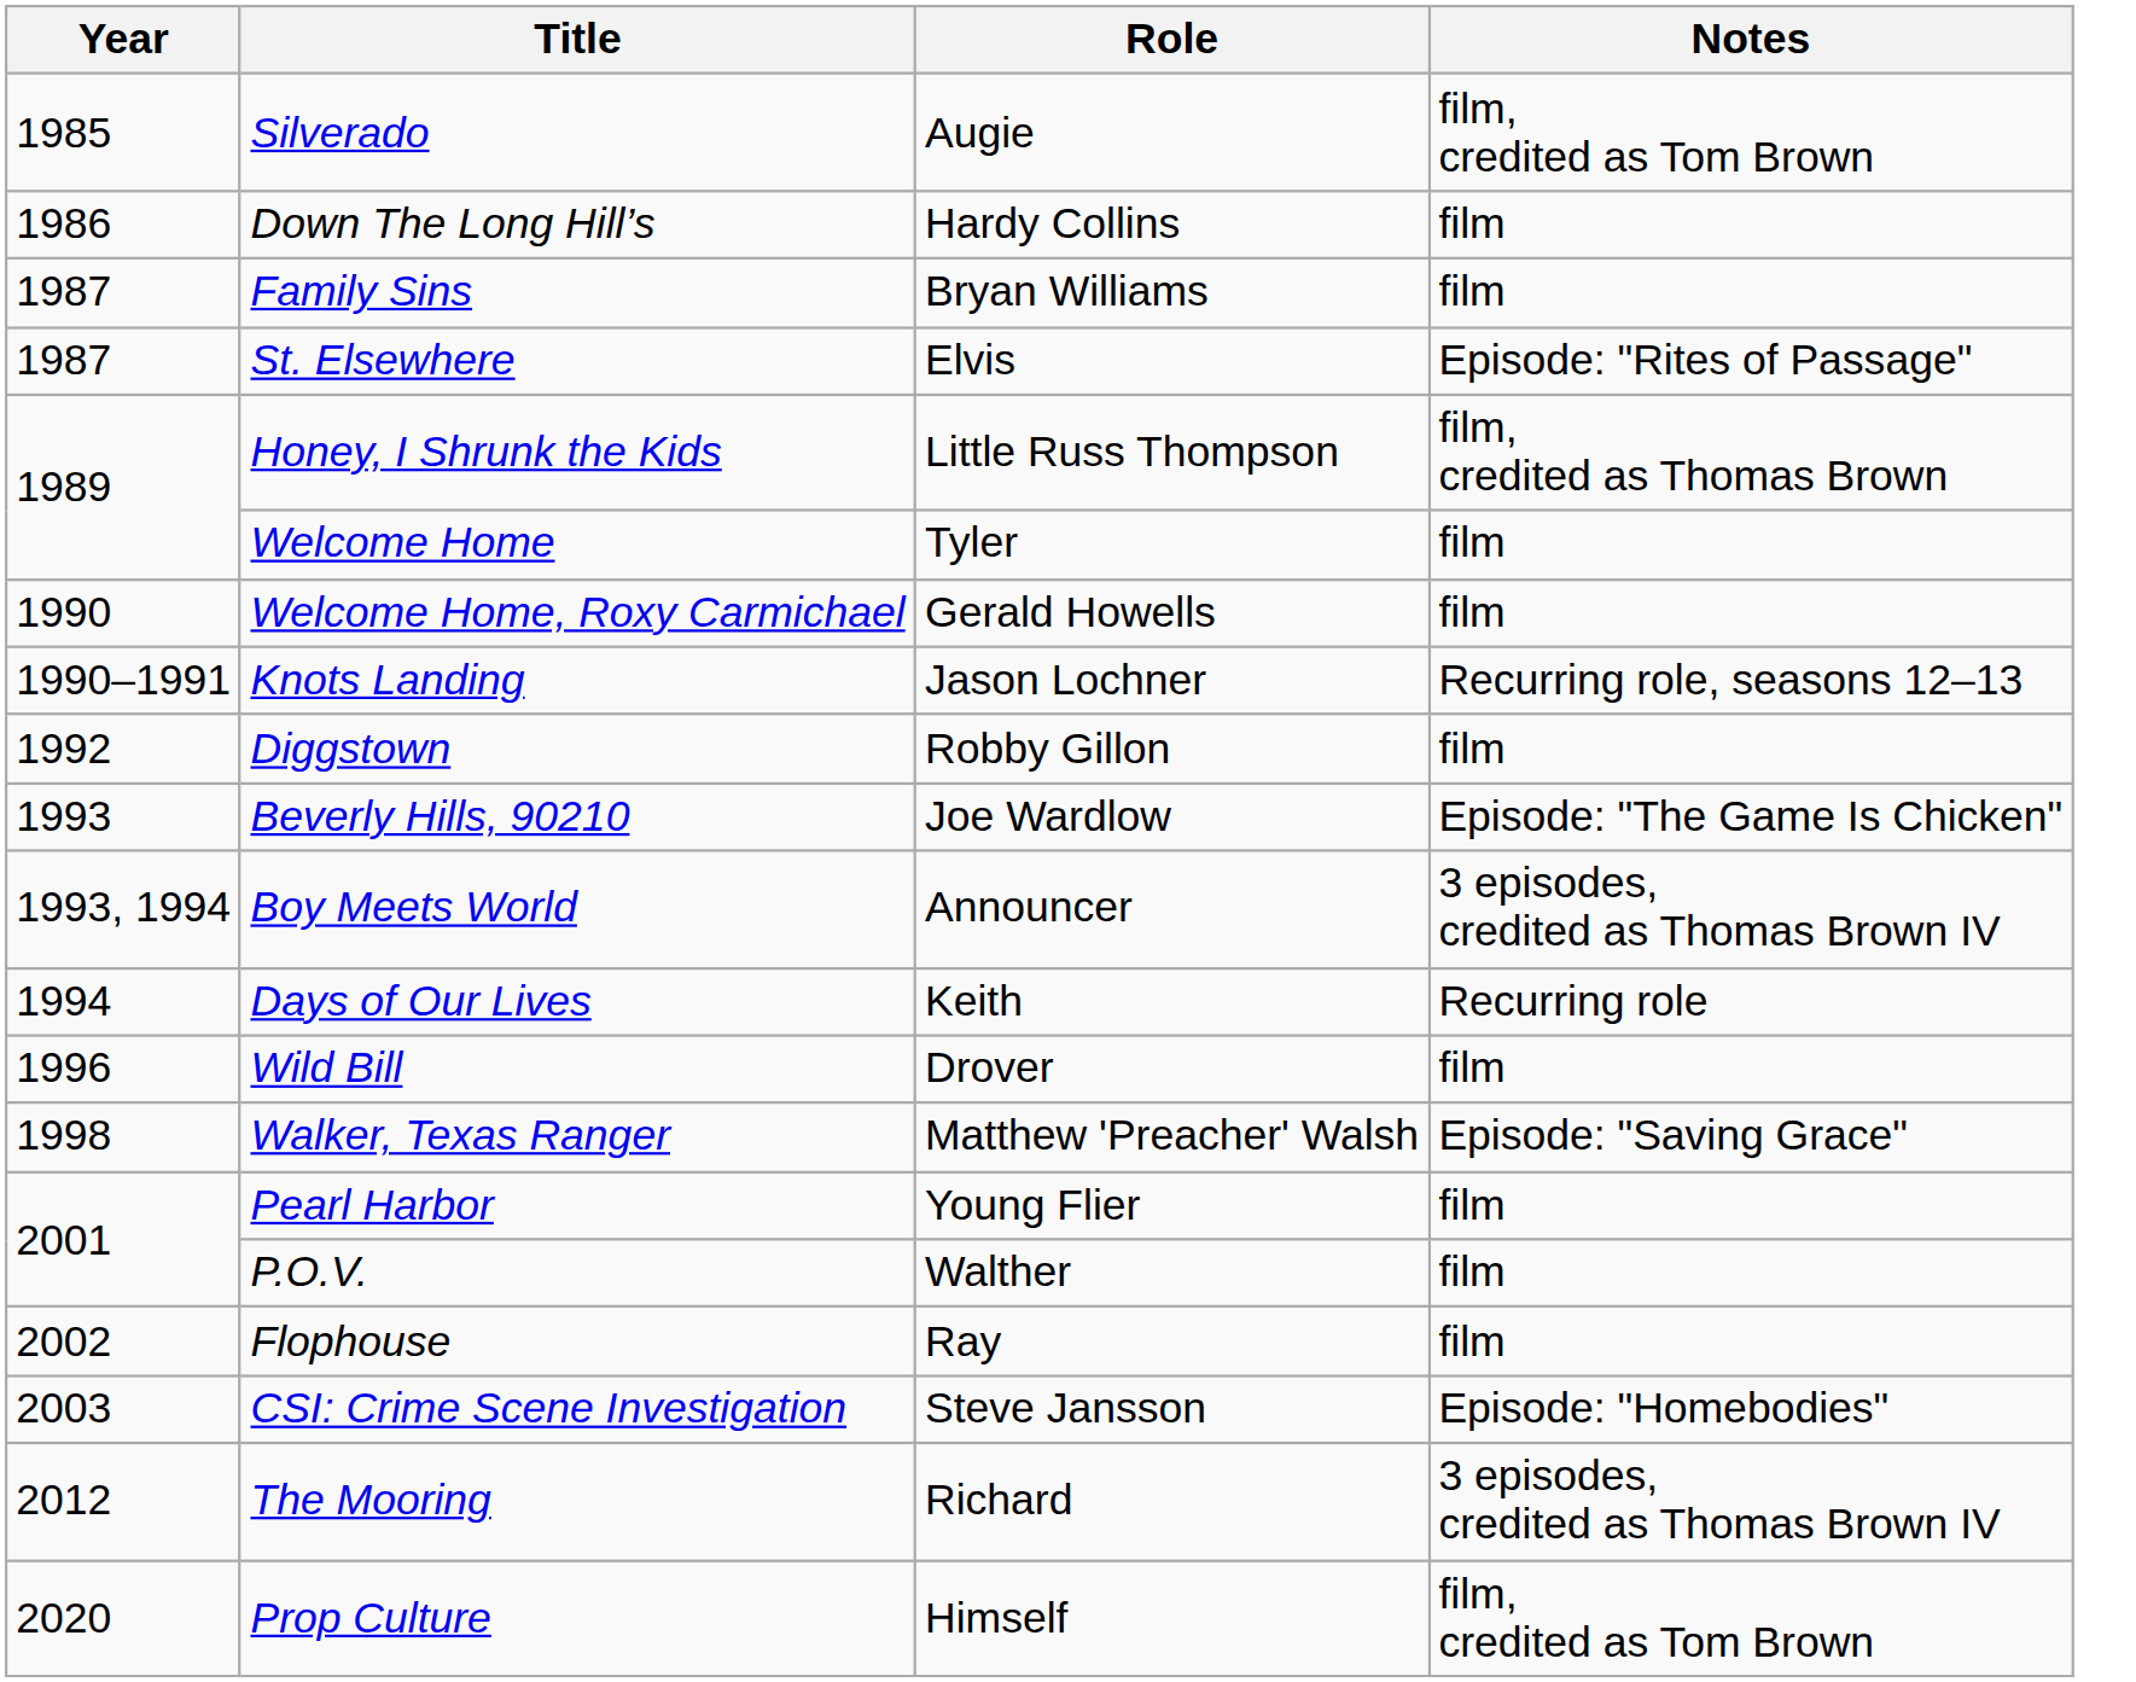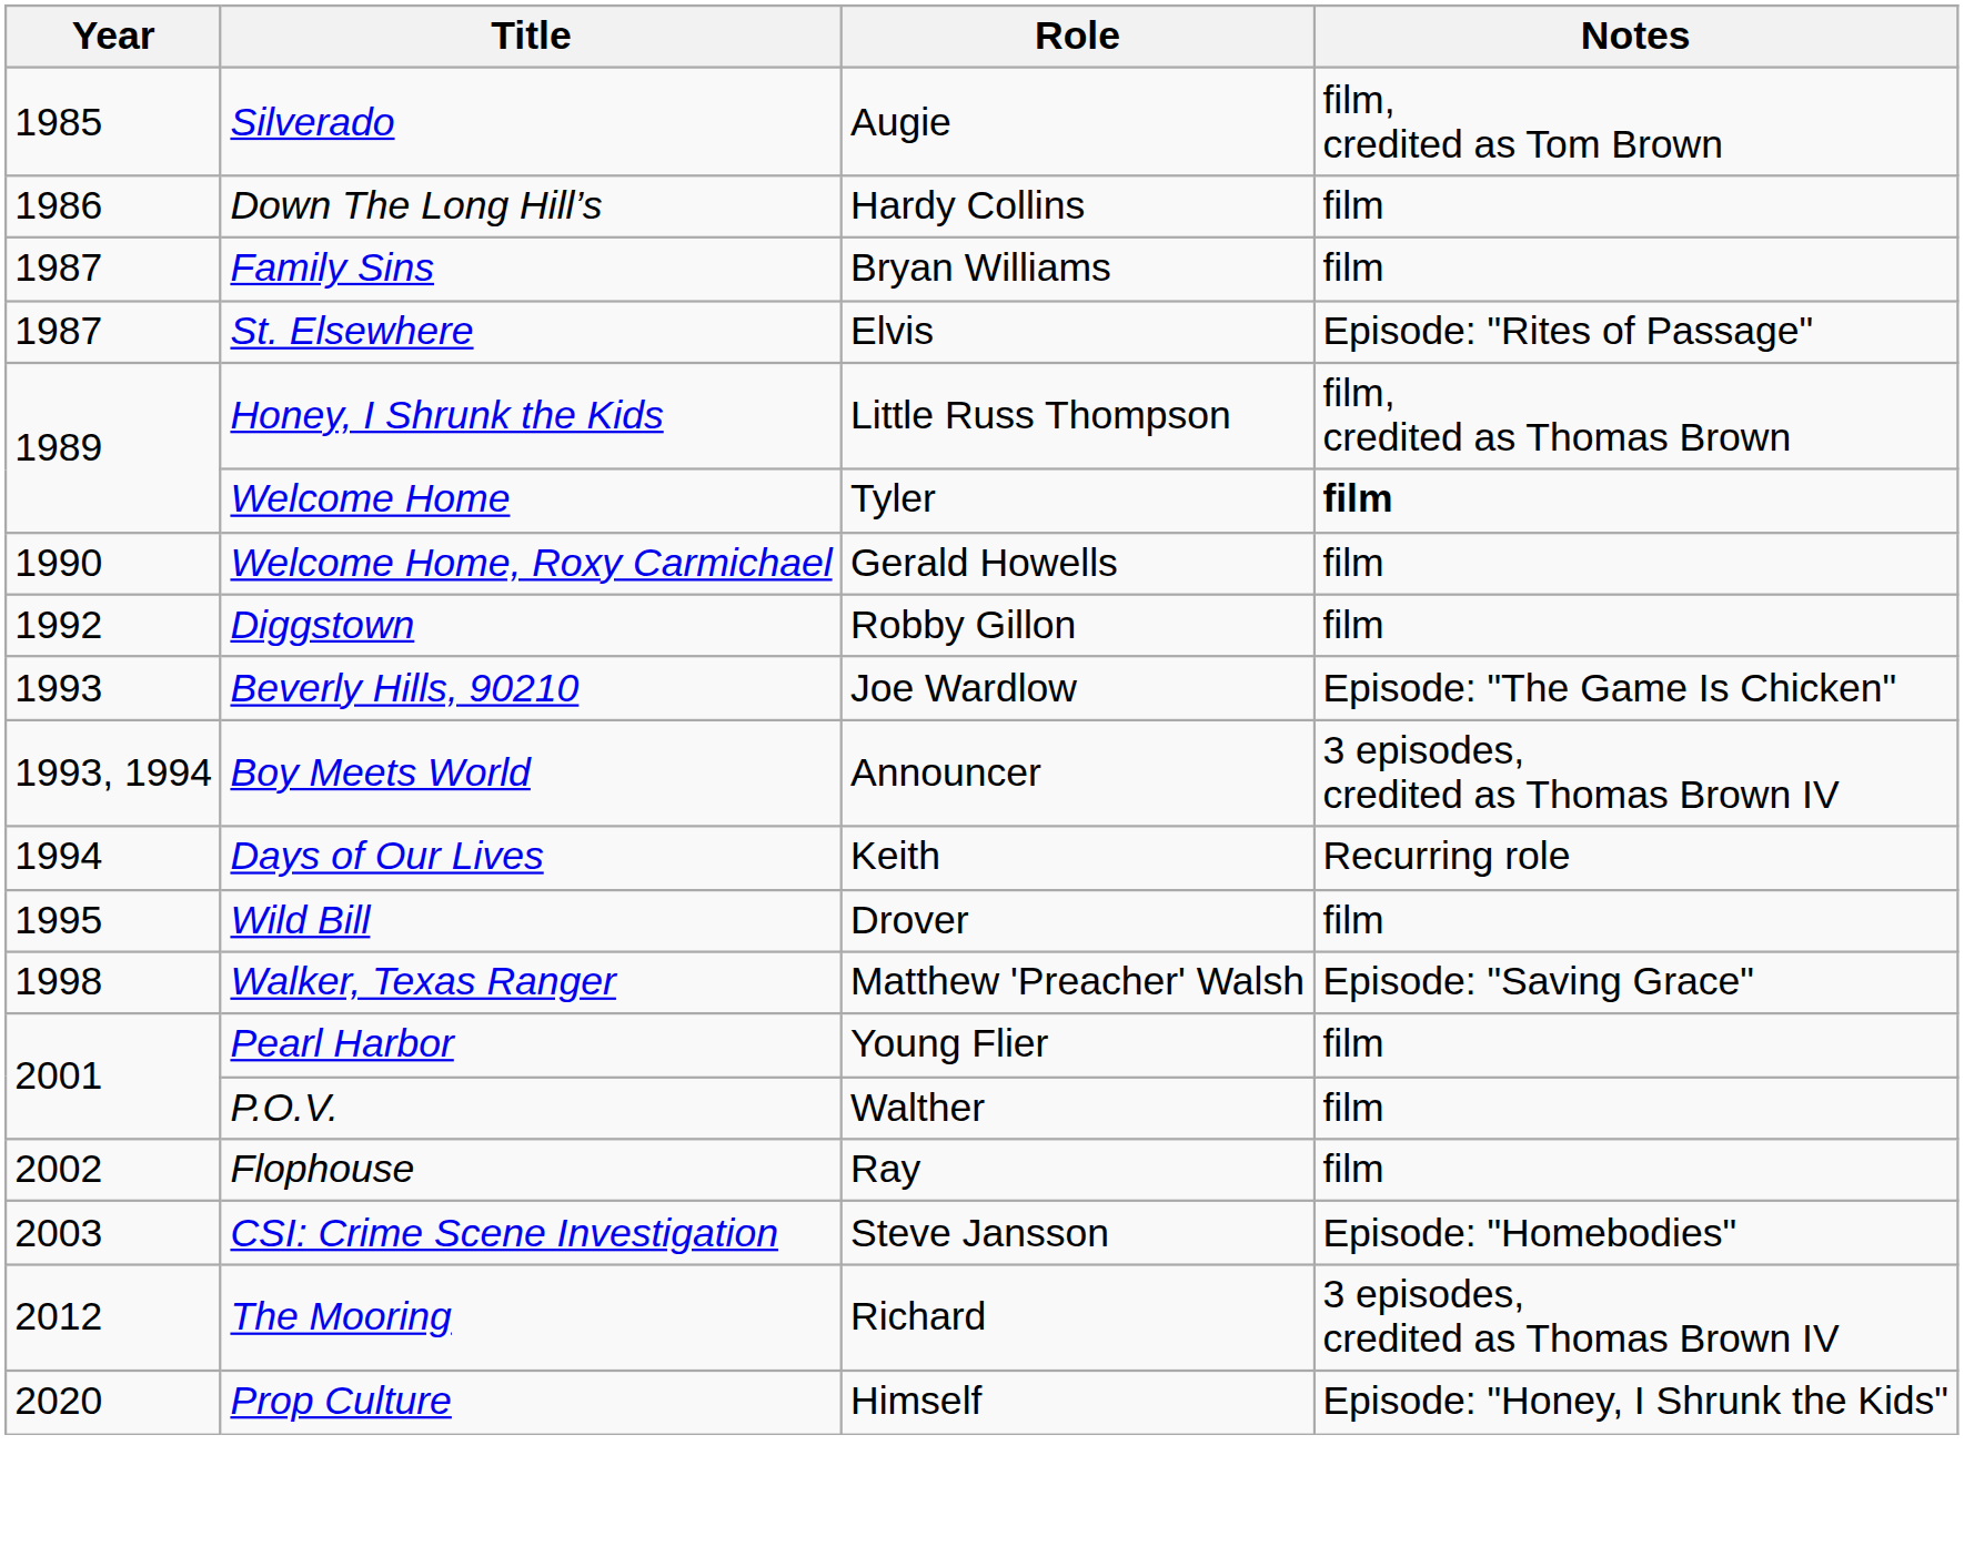Welcome Home | Notes: normal -> bold
- row: 1990–1991 | Knots Landing | Jason Lochner | Recurring role, seasons 12–13
Wild Bill | Year: 1996 -> 1995
Prop Culture | Notes: film, credited as Tom Brown -> Episode: "Honey, I Shrunk the Kids"
